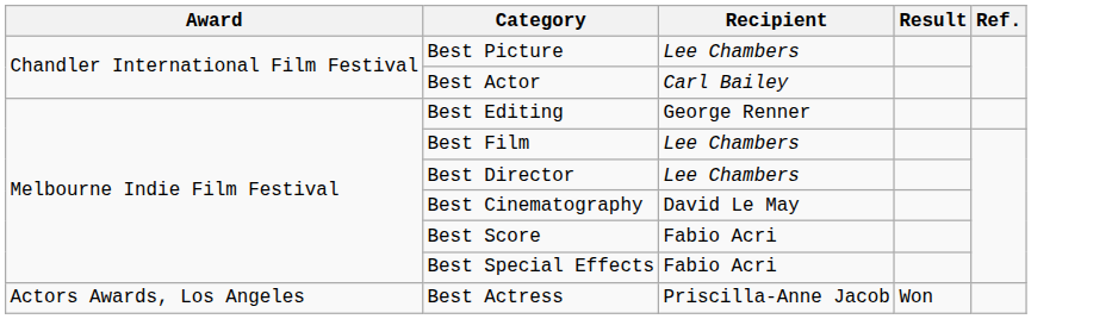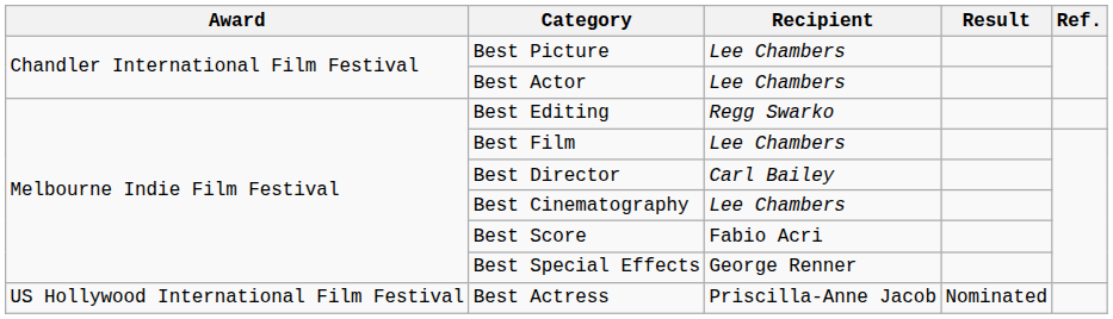Best Actor | Recipient: Carl Bailey -> Lee Chambers
Best Editing | Recipient: George Renner -> Regg Swarko
Best Director | Recipient: Lee Chambers -> Carl Bailey
Best Cinematography | Recipient: David Le May -> Lee Chambers
Best Special Effects | Recipient: Fabio Acri -> George Renner
+ row: US Hollywood International Film Festival | Best Actress | Priscilla-Anne Jacob | Nominated
- row: Actors Awards, Los Angeles | Best Actress | Priscilla-Anne Jacob | Won
